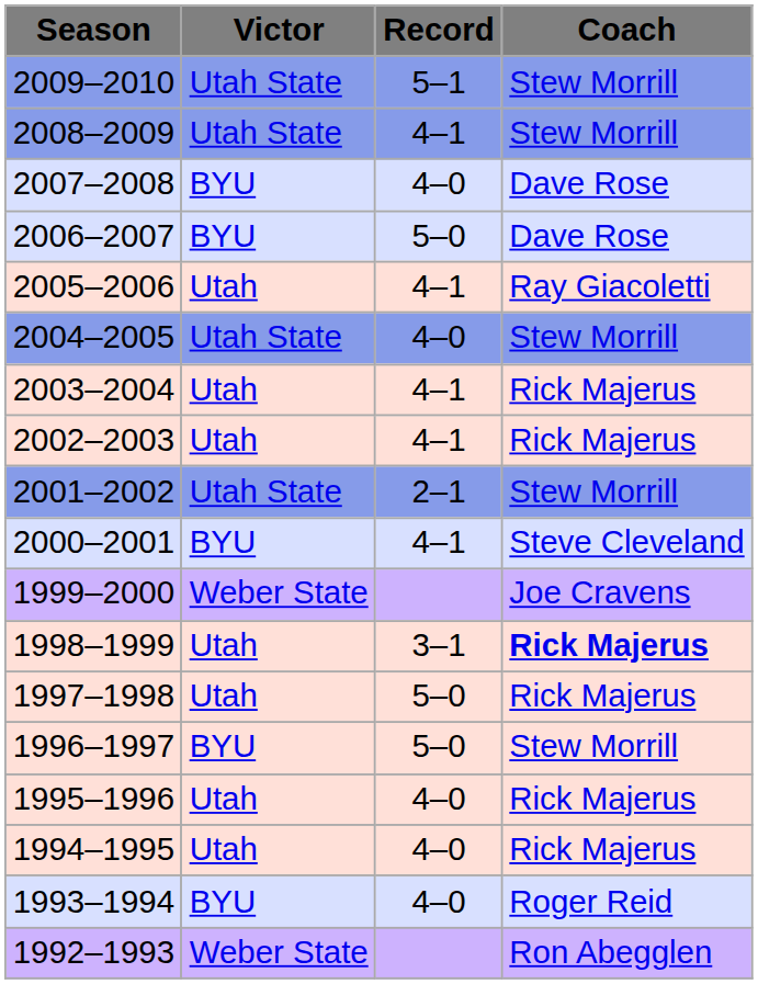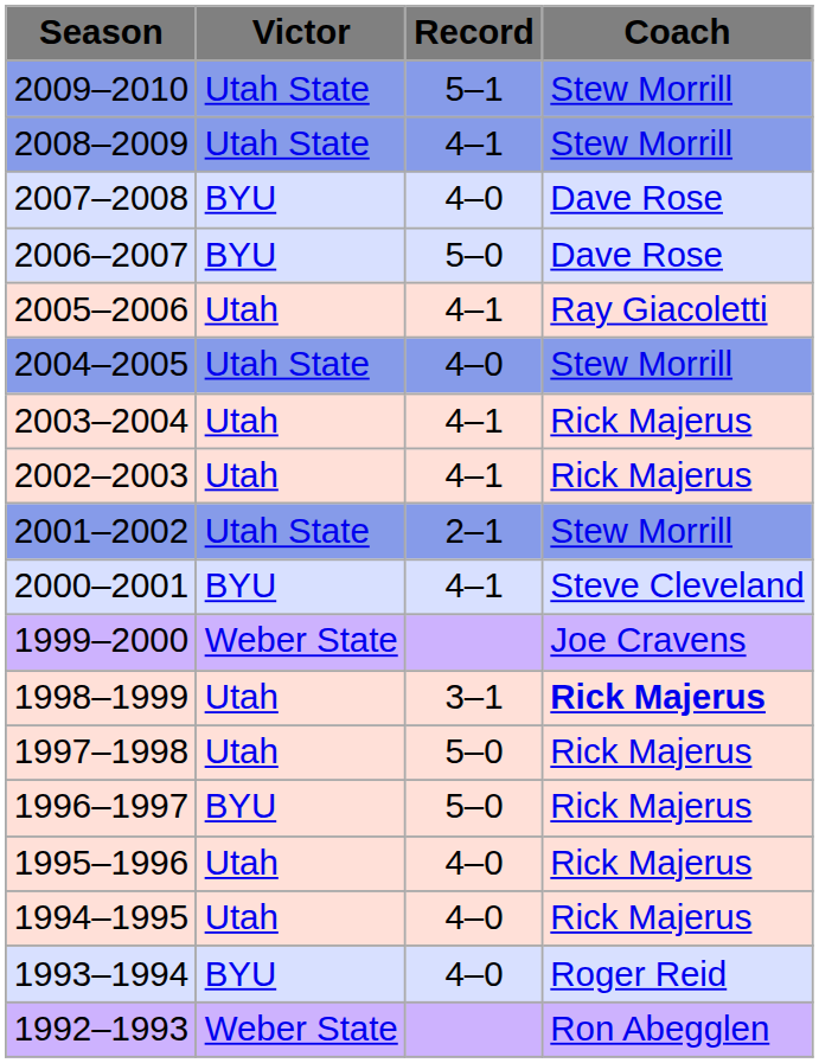1996–1997 | Coach: Stew Morrill -> Rick Majerus
